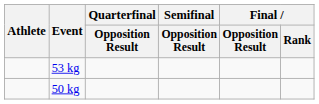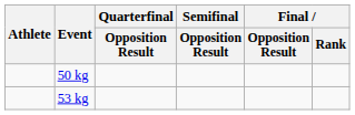rows swapped: 50 kg <-> 53 kg
